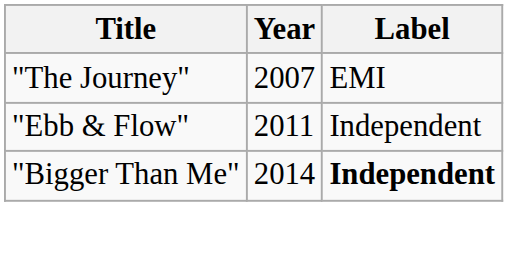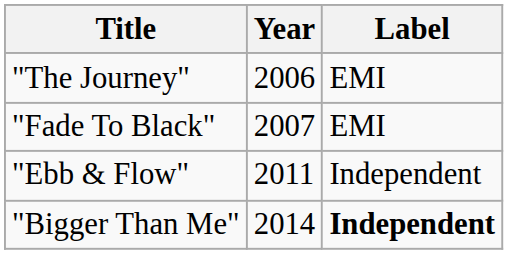"The Journey" | Year: 2007 -> 2006
+ row: "Fade To Black" | 2007 | EMI
